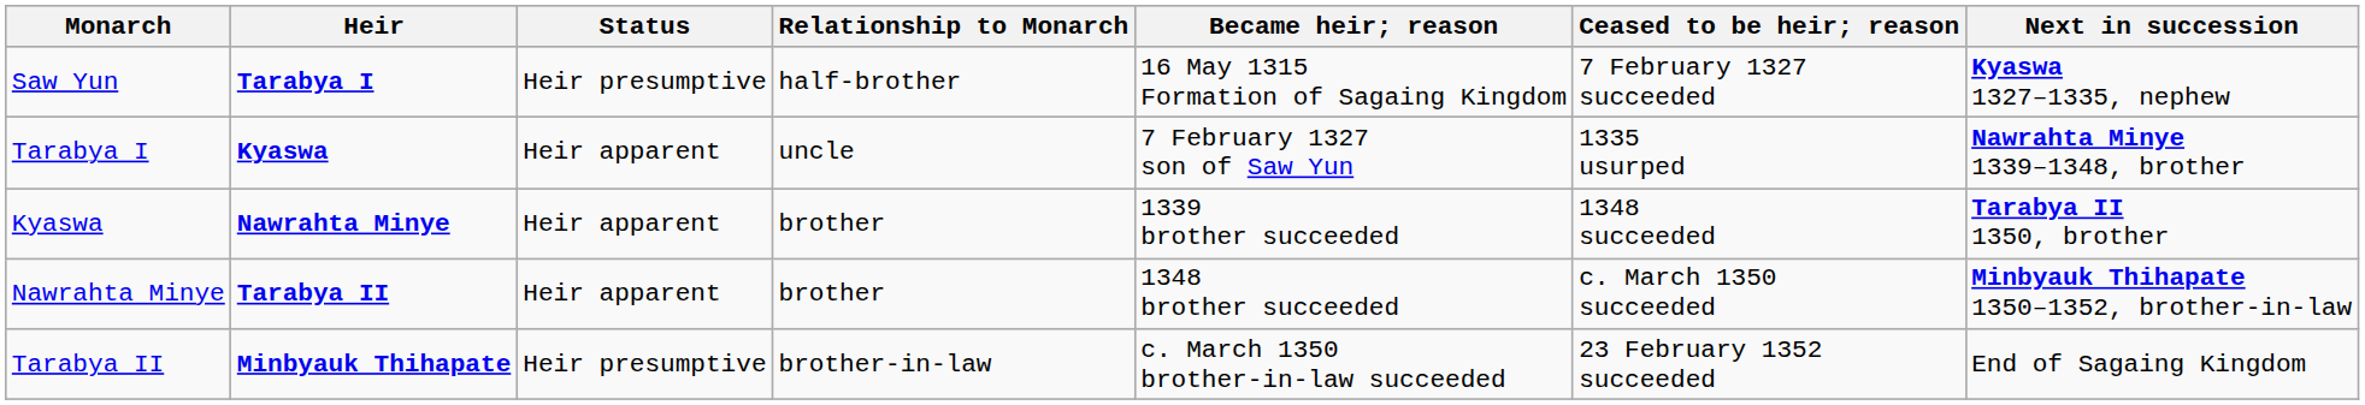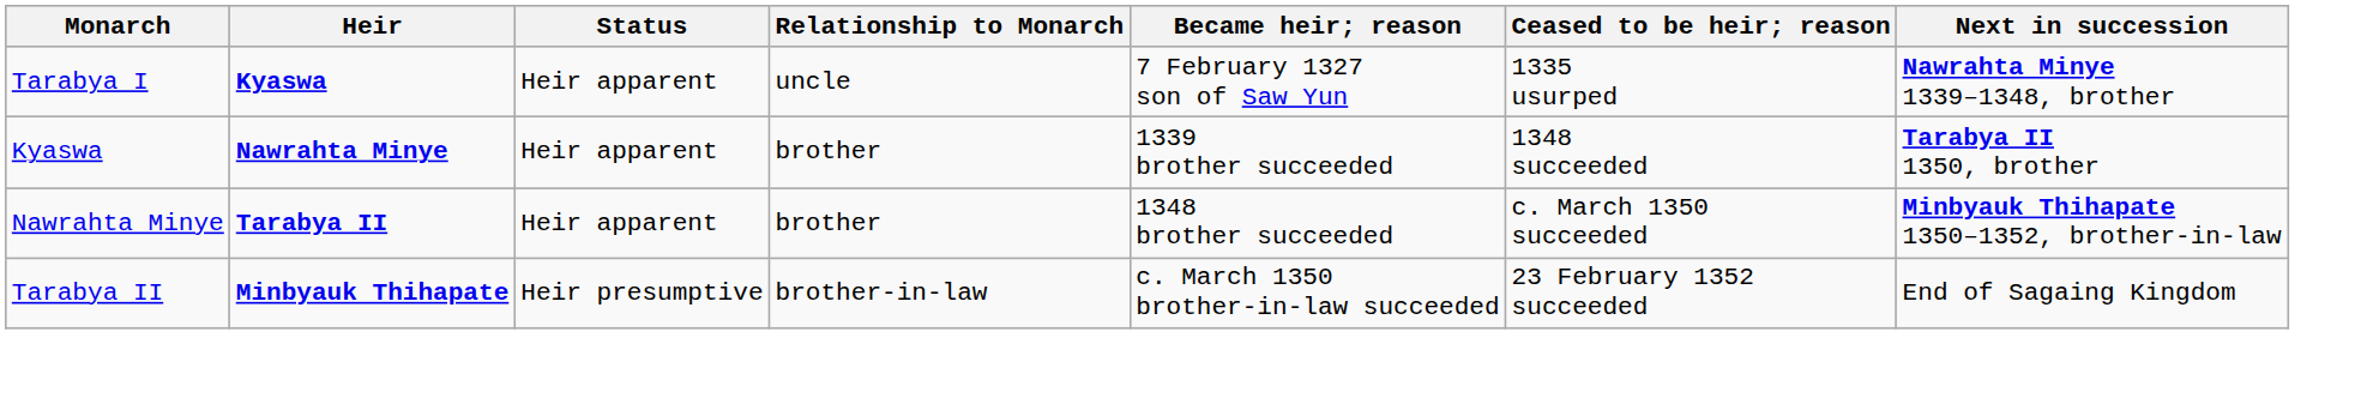- row: Saw Yun | Tarabya I | Heir presumptive | half-brother | 16 May 1315 Formation of Sagaing Kingdom | 7 February 1327 succeeded | Kyaswa 1327–1335, nephew
